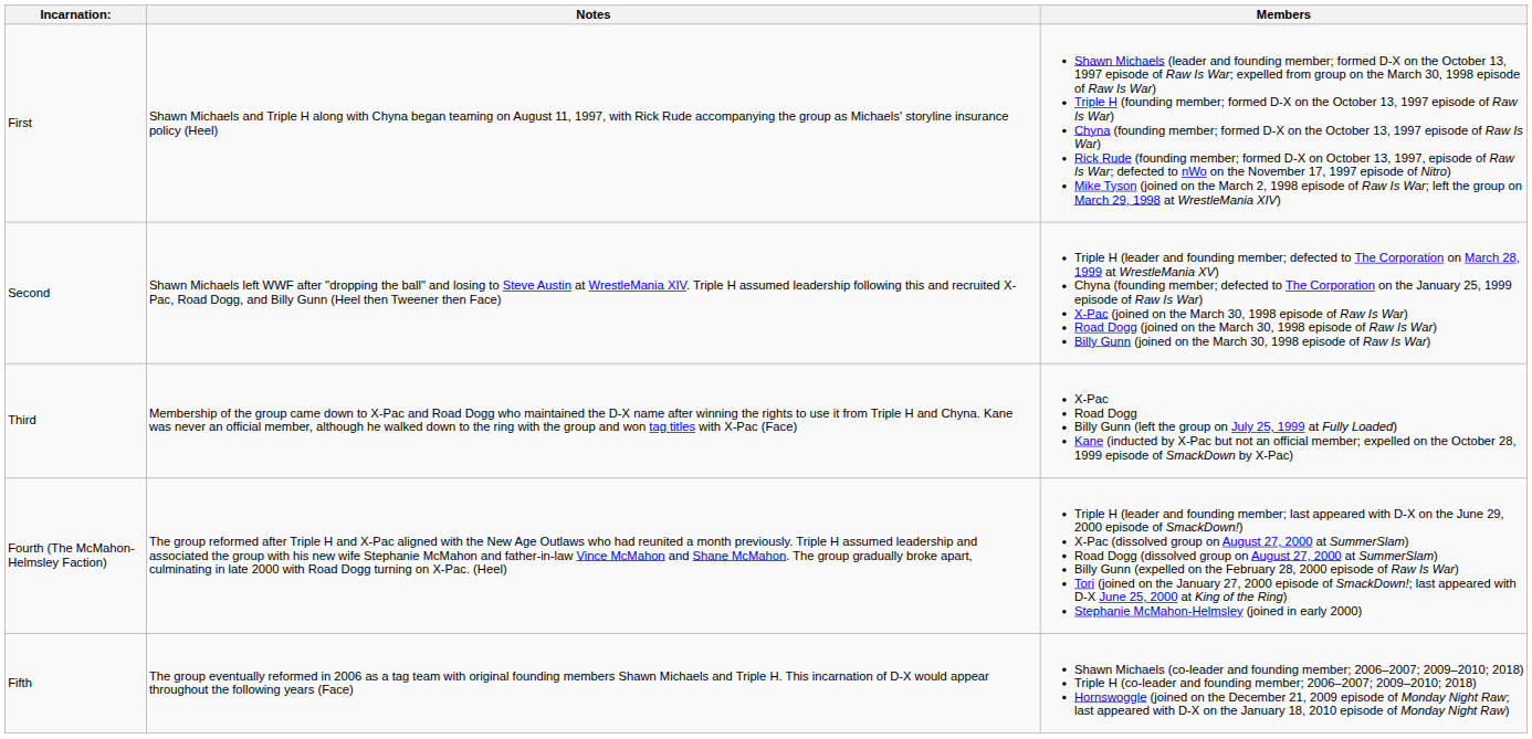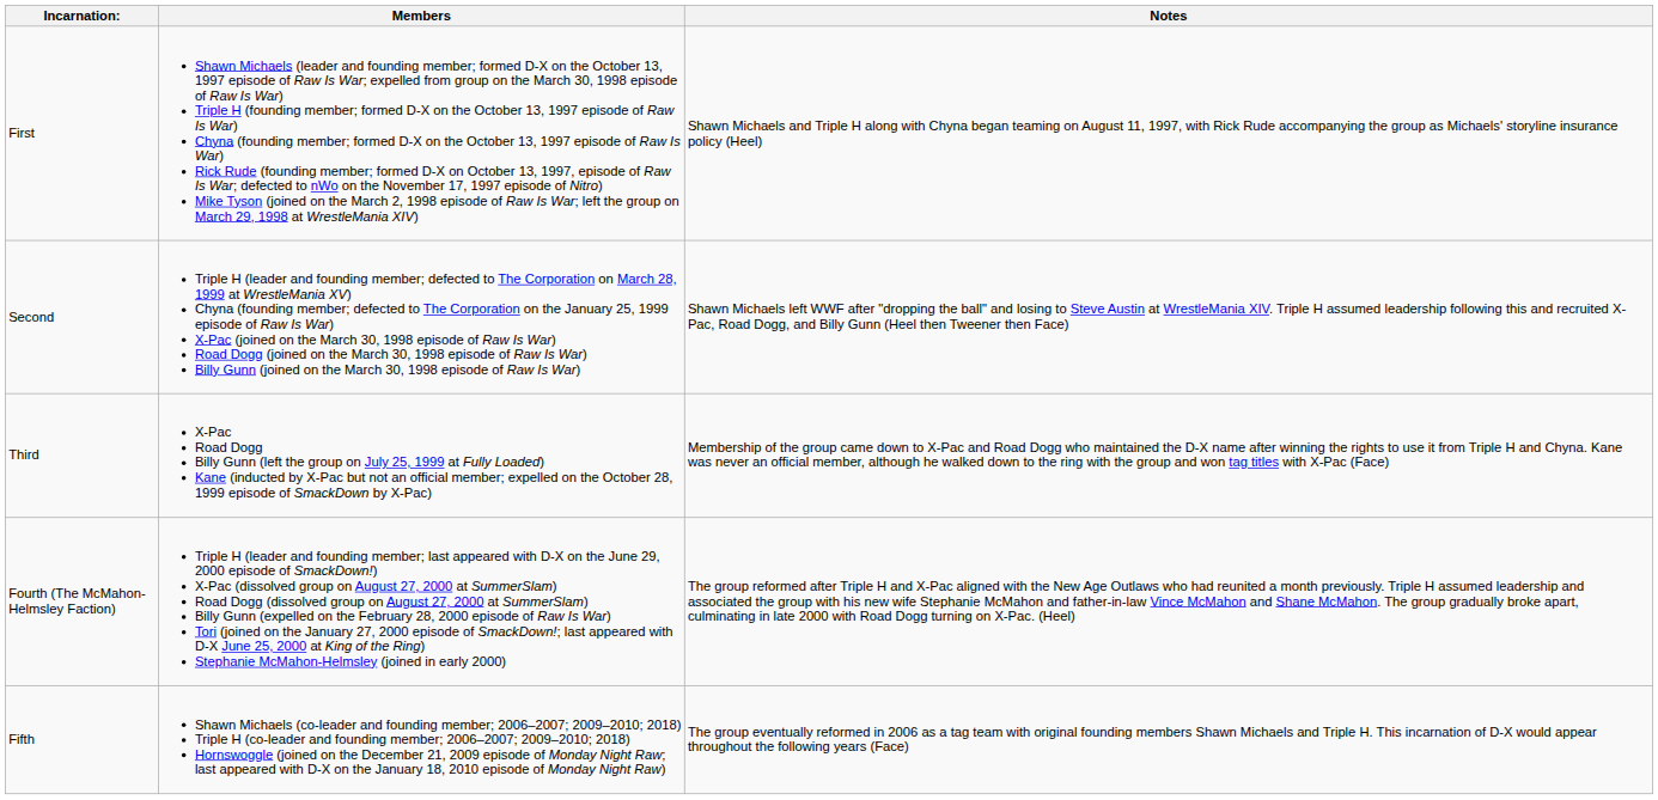columns swapped: Notes <-> Members
